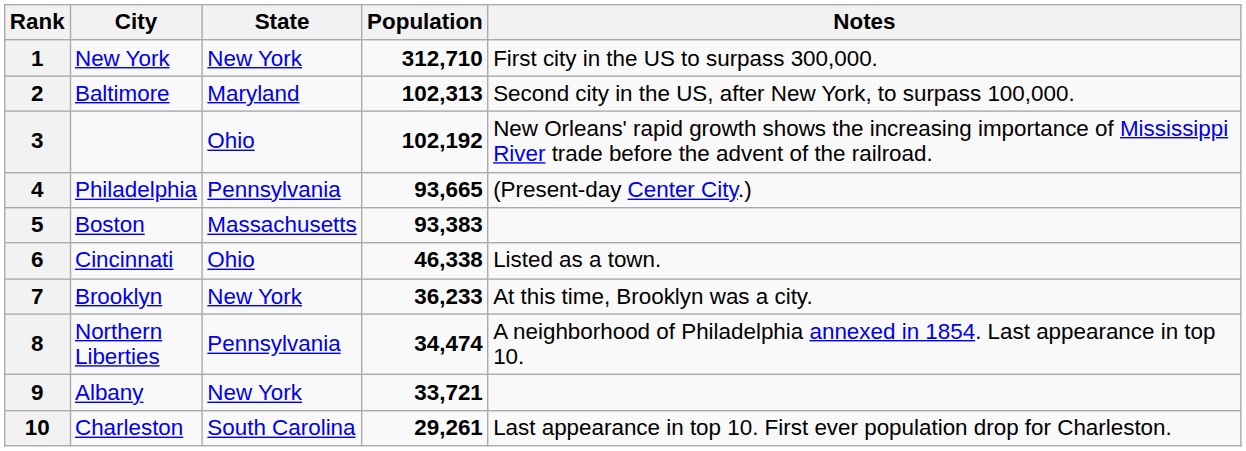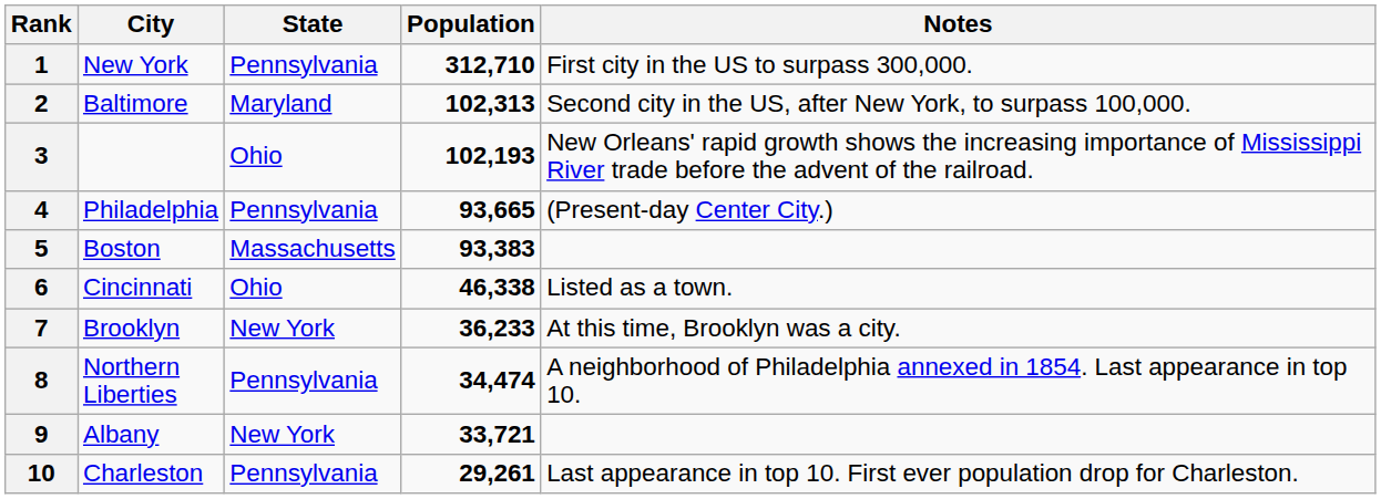1 | State: New York -> Pennsylvania
3 | Population: 102,192 -> 102,193
10 | State: South Carolina -> Pennsylvania
